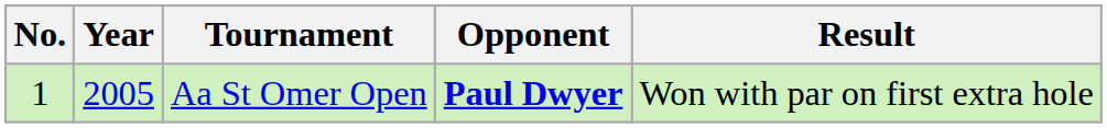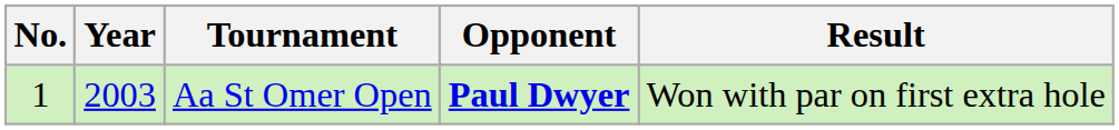Aa St Omer Open | Year: 2005 -> 2003
